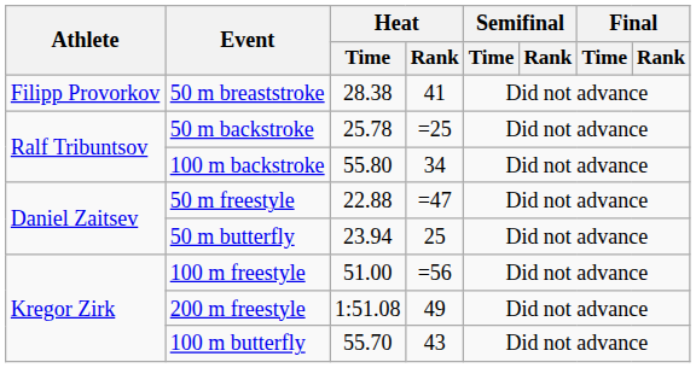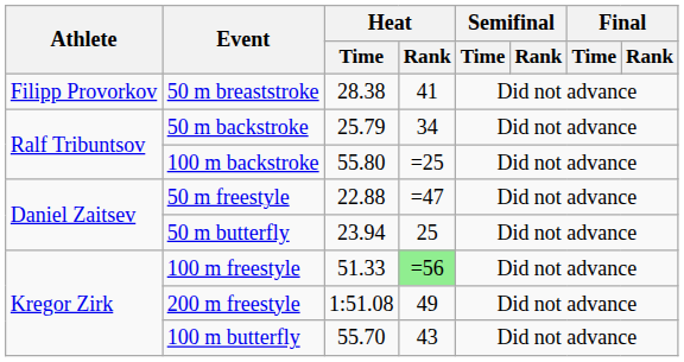50 m backstroke | Heat / Time: 25.78 -> 25.79
50 m backstroke | Heat / Rank: =25 -> 34
100 m backstroke | Heat / Rank: 34 -> =25
100 m freestyle | Heat / Time: 51.00 -> 51.33
100 m freestyle | Heat / Rank: no background -> lightgreen background
